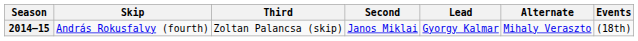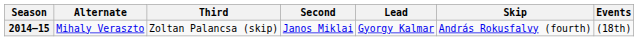columns swapped: Skip <-> Alternate
